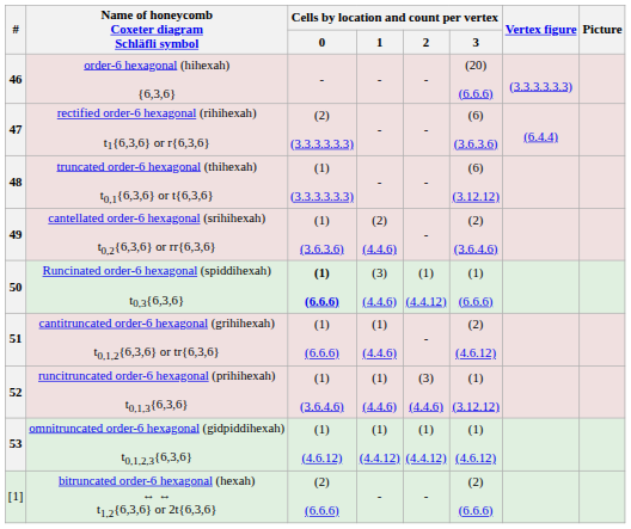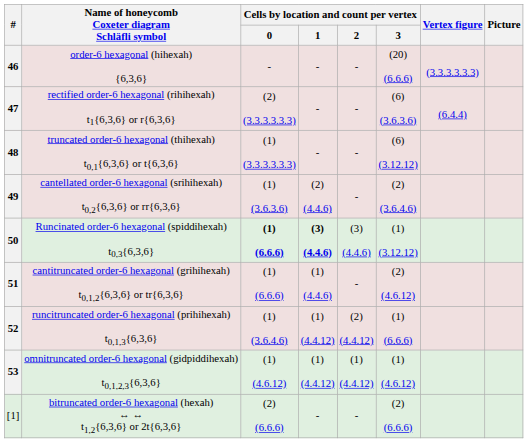Runcinated order-6 hexagonal (spiddihexah) t0,3{6,3,6} | Cells by location and count per vertex / 1: normal -> bold
Runcinated order-6 hexagonal (spiddihexah) t0,3{6,3,6} | Cells by location and count per vertex / 2: (1) (4.4.12) -> (3) (4.4.6)
Runcinated order-6 hexagonal (spiddihexah) t0,3{6,3,6} | Cells by location and count per vertex / 3: (1) (6.6.6) -> (1) (3.12.12)
runcitruncated order-6 hexagonal (prihihexah) t0,1,3{6,3,6} | Cells by location and count per vertex / 1: (1) (4.4.6) -> (1) (4.4.12)
runcitruncated order-6 hexagonal (prihihexah) t0,1,3{6,3,6} | Cells by location and count per vertex / 2: (3) (4.4.6) -> (2) (4.4.12)
runcitruncated order-6 hexagonal (prihihexah) t0,1,3{6,3,6} | Cells by location and count per vertex / 3: (1) (3.12.12) -> (1) (6.6.6)
